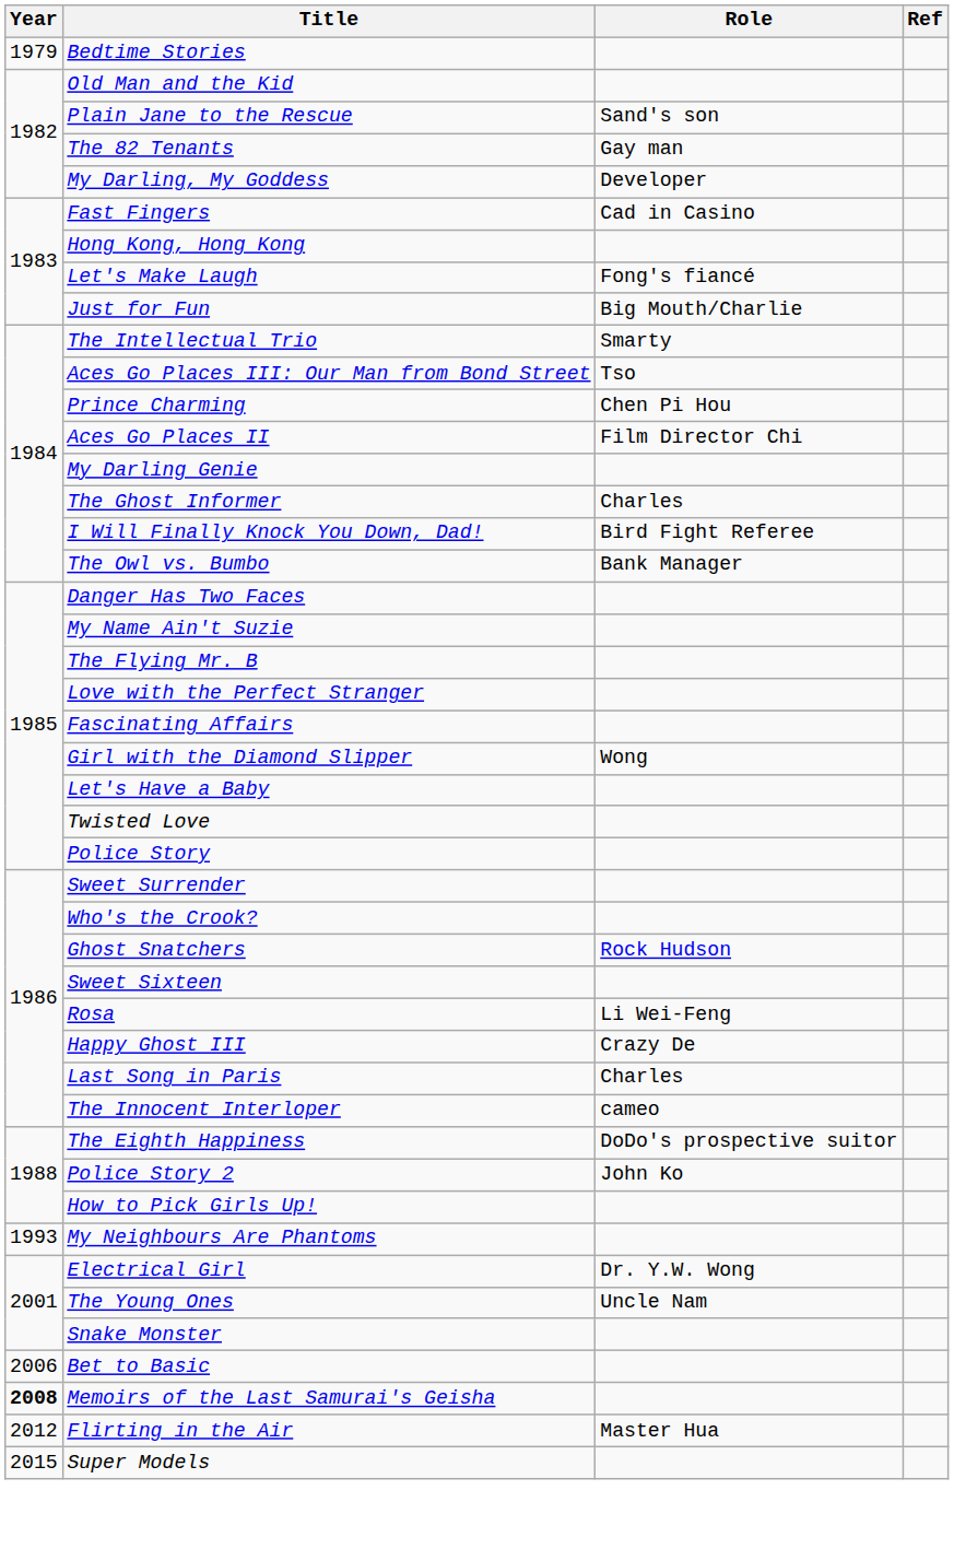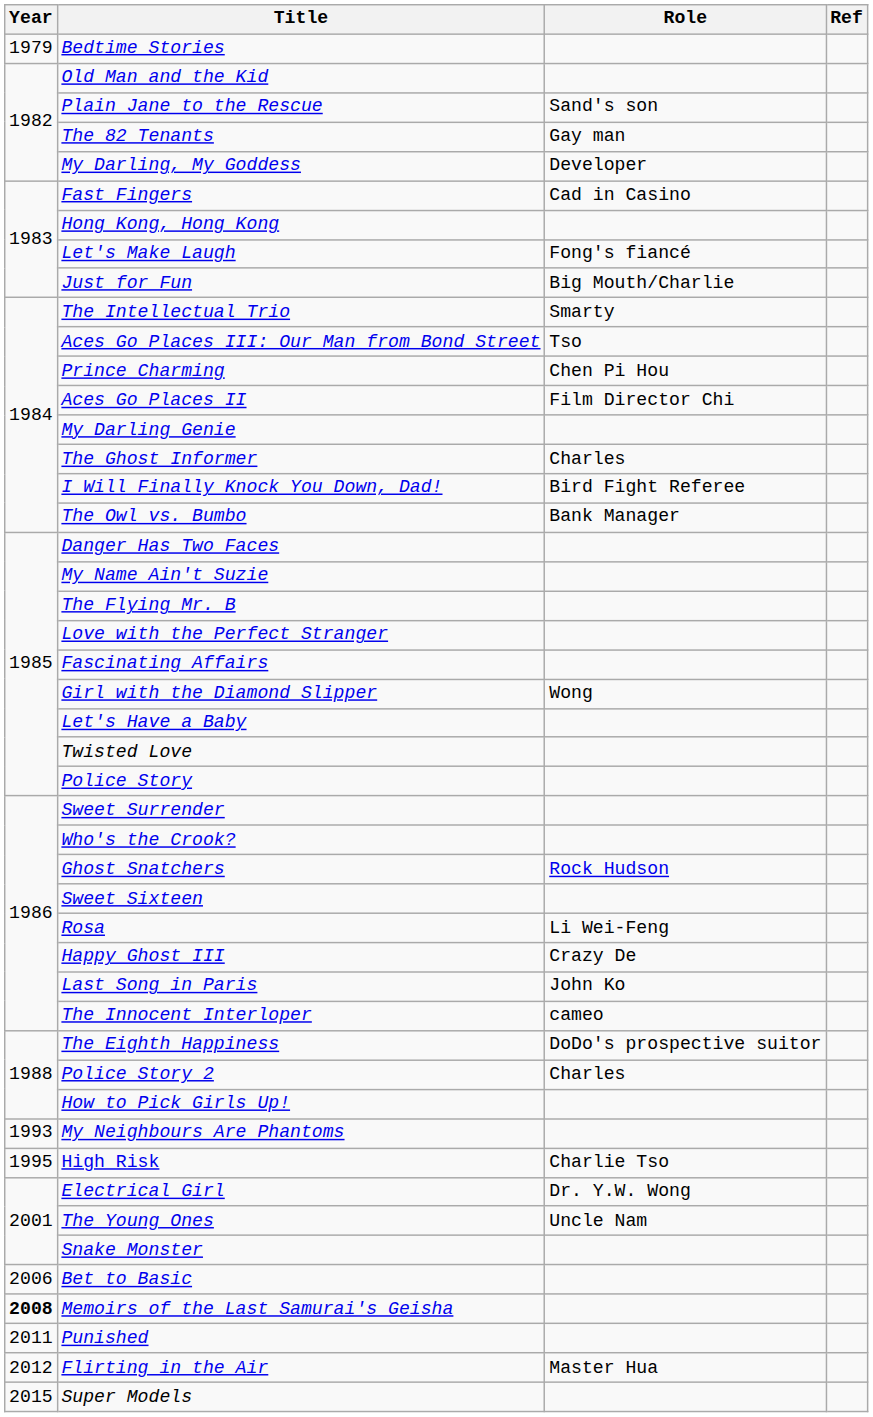Last Song in Paris | Role: Charles -> John Ko
Police Story 2 | Role: John Ko -> Charles
+ row: 1995 | High Risk | Charlie Tso
+ row: 2011 | Punished
